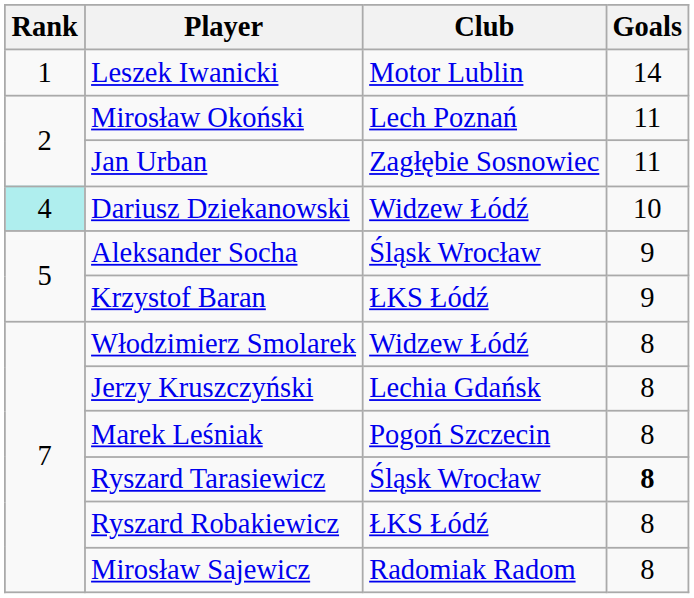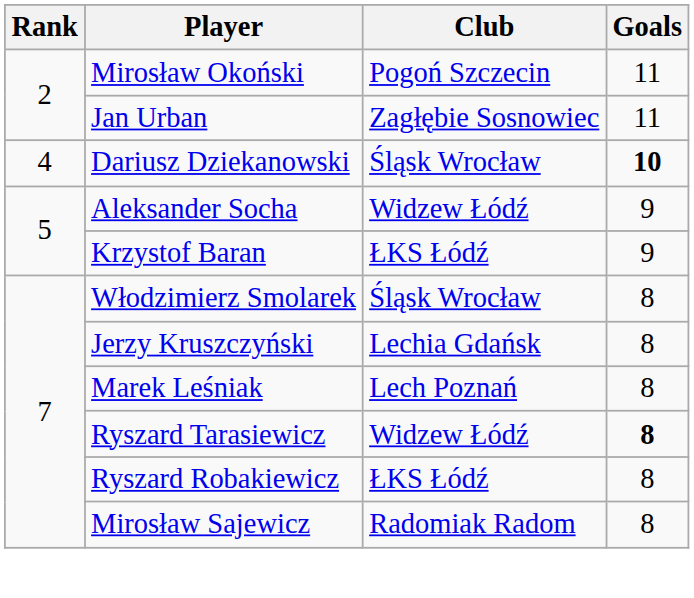- row: 1 | Leszek Iwanicki | Motor Lublin | 14
Mirosław Okoński | Club: Lech Poznań -> Pogoń Szczecin
Dariusz Dziekanowski | Rank: paleturquoise background -> no background
Dariusz Dziekanowski | Club: Widzew Łódź -> Śląsk Wrocław
Dariusz Dziekanowski | Goals: normal -> bold
Aleksander Socha | Club: Śląsk Wrocław -> Widzew Łódź
Włodzimierz Smolarek | Club: Widzew Łódź -> Śląsk Wrocław
Marek Leśniak | Club: Pogoń Szczecin -> Lech Poznań
Ryszard Tarasiewicz | Club: Śląsk Wrocław -> Widzew Łódź
